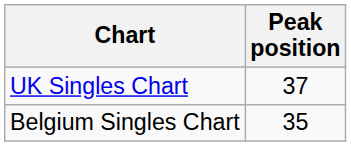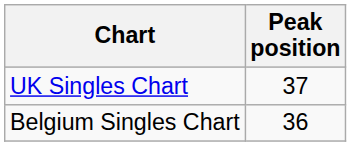Belgium Singles Chart | Peak position: 35 -> 36
